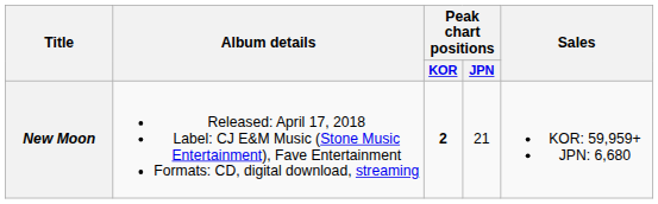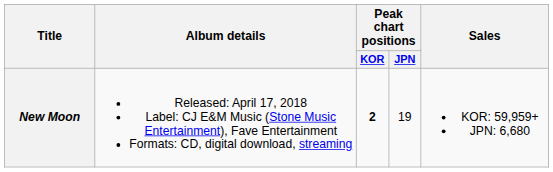New Moon | Peak chart positions / JPN: 21 -> 19
